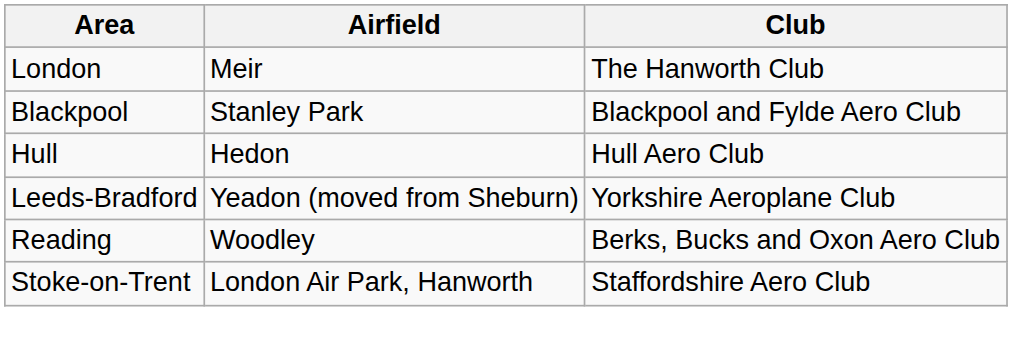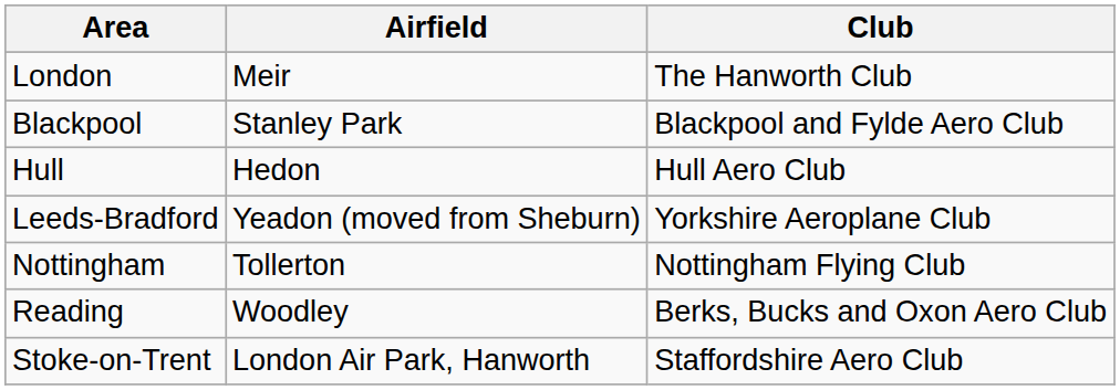+ row: Nottingham | Tollerton | Nottingham Flying Club
